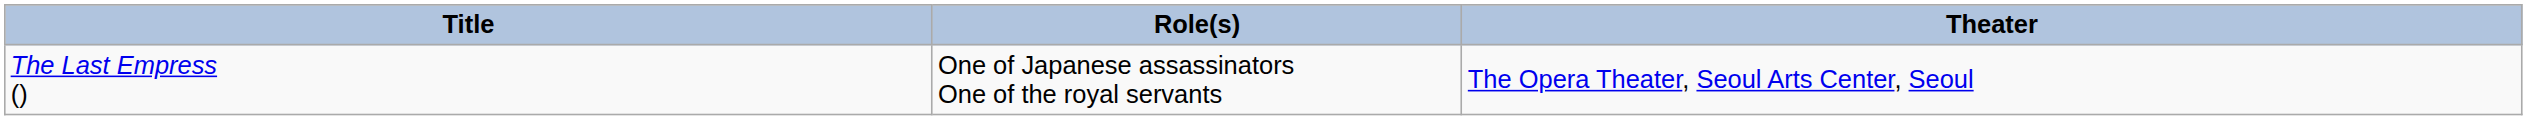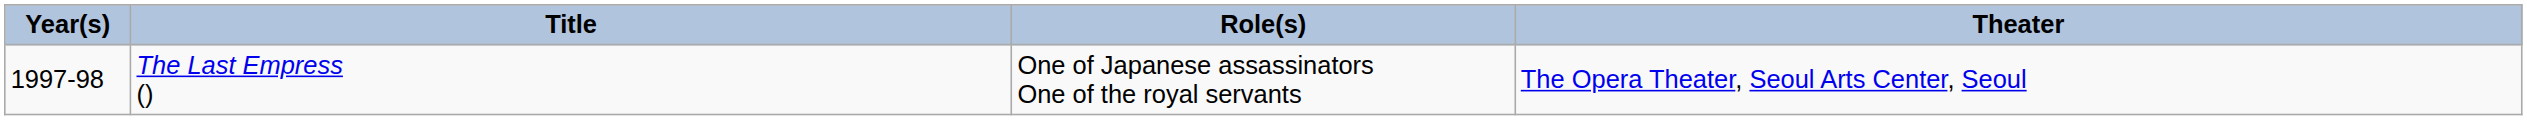+ column: Year(s) | 1997-98
